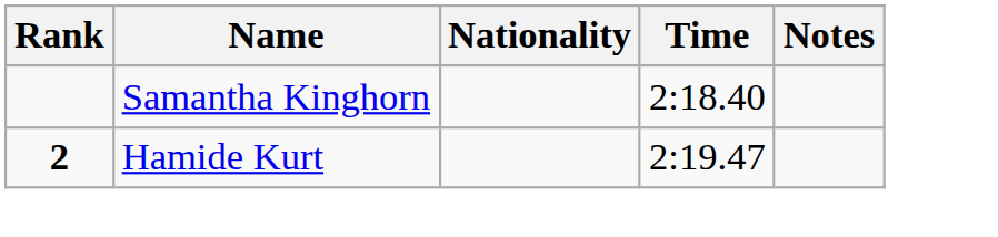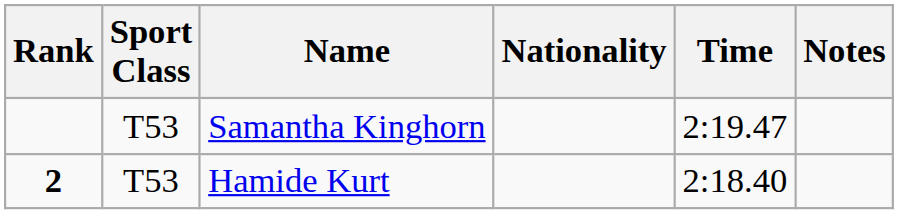+ column: Sport Class | T53 | T53
Samantha Kinghorn | Time: 2:18.40 -> 2:19.47
Hamide Kurt | Time: 2:19.47 -> 2:18.40
